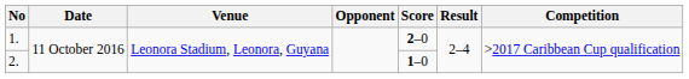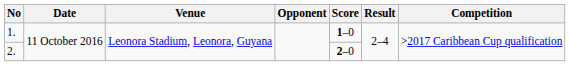1. | Score: 2–0 -> 1–0
2. | Score: 1–0 -> 2–0
